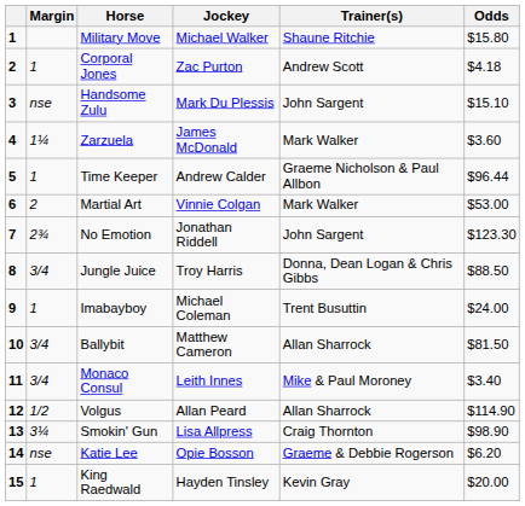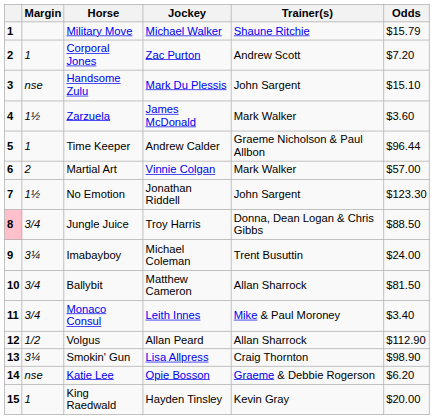Military Move | Odds: $15.80 -> $15.79
Corporal Jones | Odds: $4.18 -> $7.20
Zarzuela | Margin: 1¼ -> 1½
Martial Art | Odds: $53.00 -> $57.00
No Emotion | Margin: 2¾ -> 1½
Jungle Juice | column 1: no background -> pink background
Imabayboy | Margin: 1 -> 3¼
Volgus | Odds: $114.90 -> $112.90
